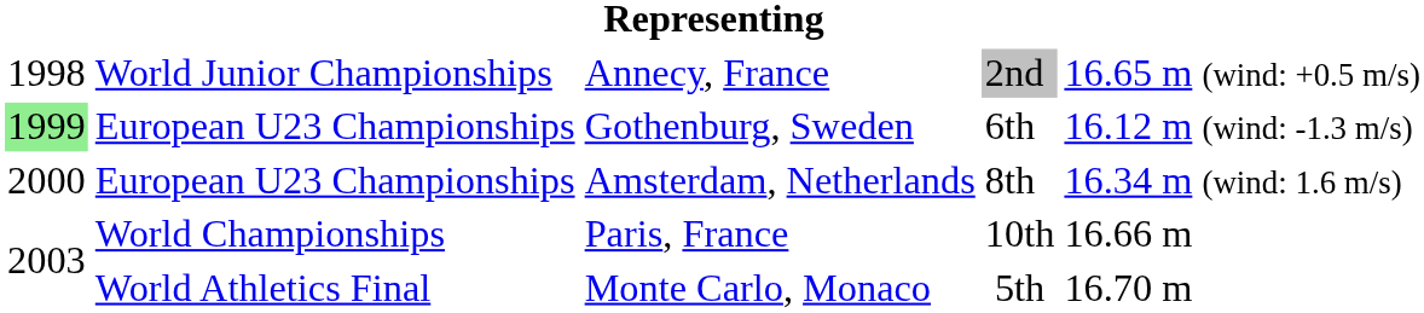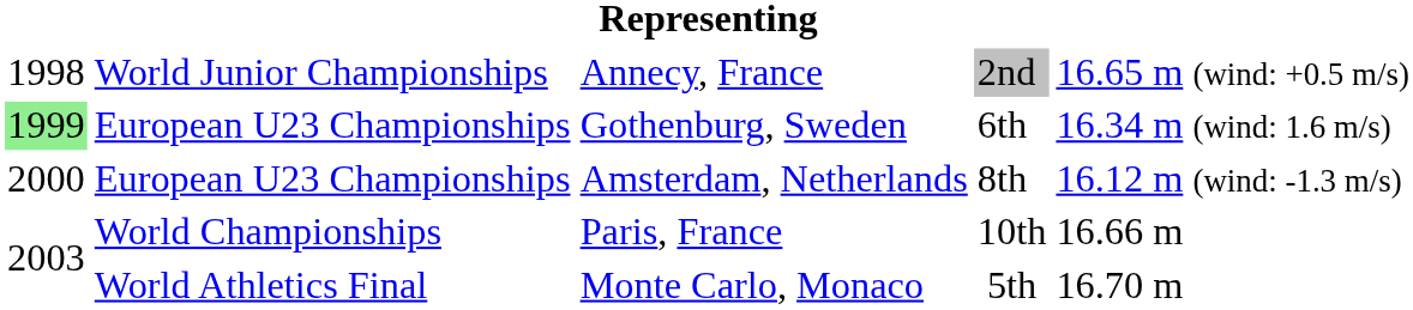Gothenburg, Sweden | column 5: 16.12 m (wind: -1.3 m/s) -> 16.34 m (wind: 1.6 m/s)
Amsterdam, Netherlands | column 5: 16.34 m (wind: 1.6 m/s) -> 16.12 m (wind: -1.3 m/s)
